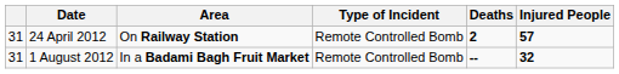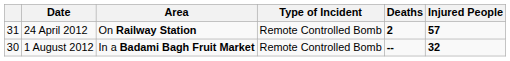1 August 2012 | column 1: 31 -> 30
